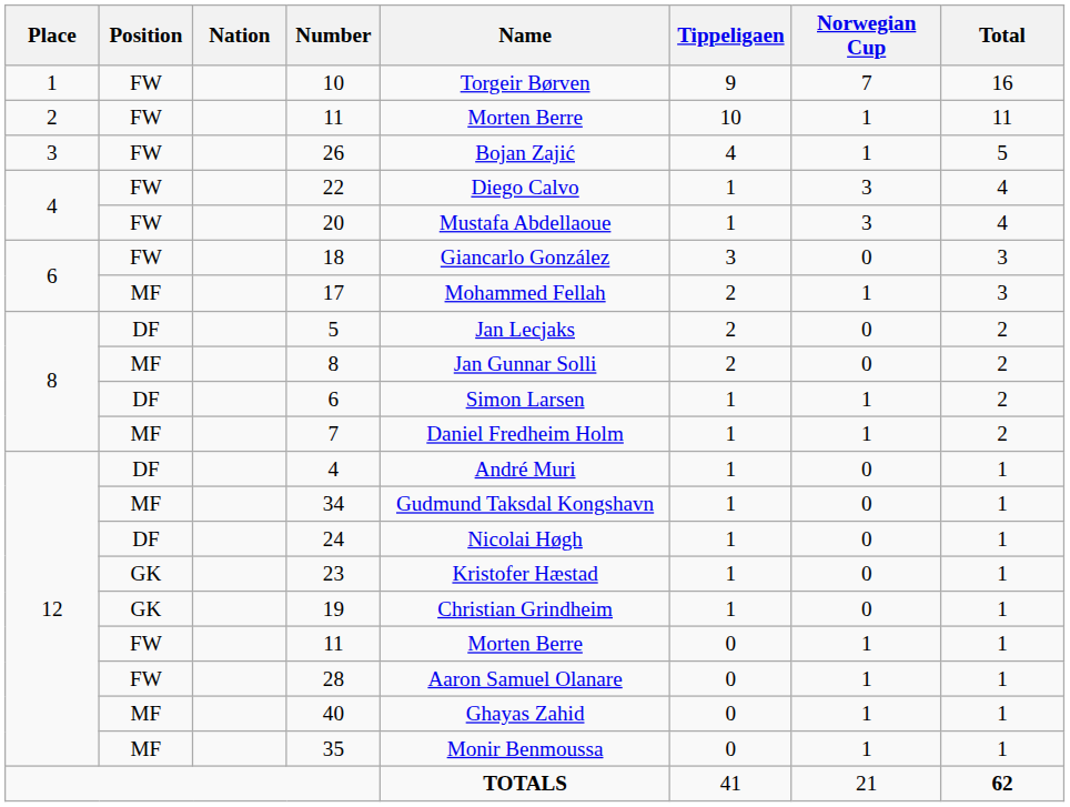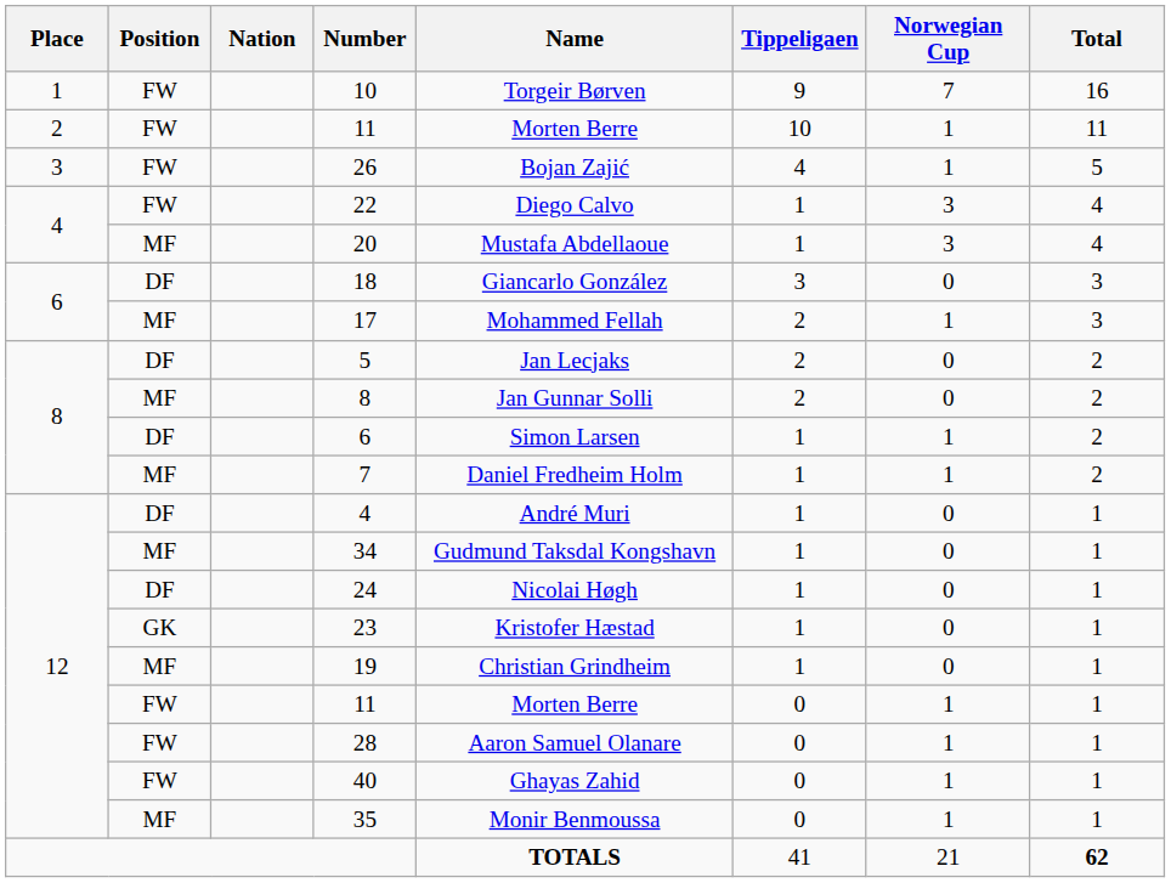20 | Position: FW -> MF
18 | Position: FW -> DF
19 | Position: GK -> MF
40 | Position: MF -> FW
